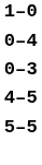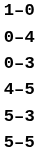+ row: 5–3
